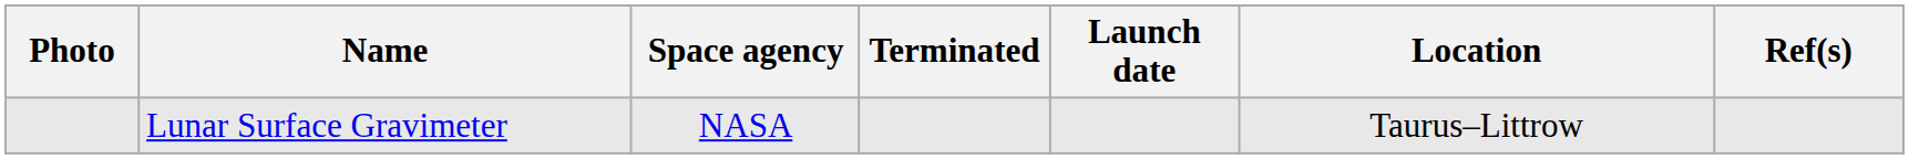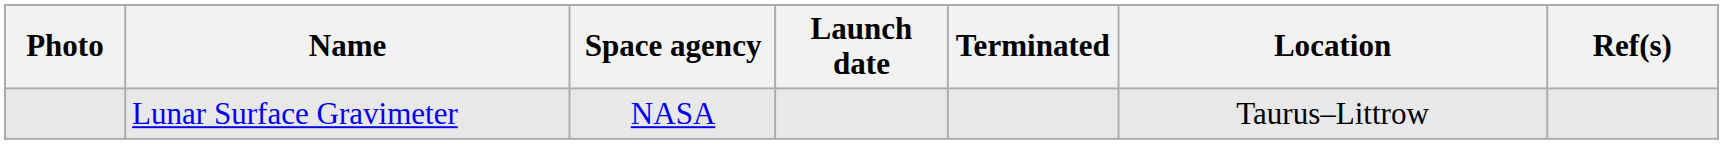columns swapped: Launch date <-> Terminated
